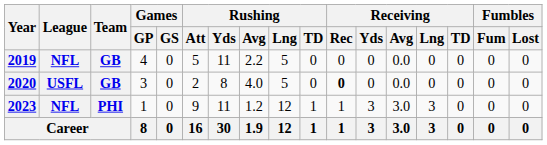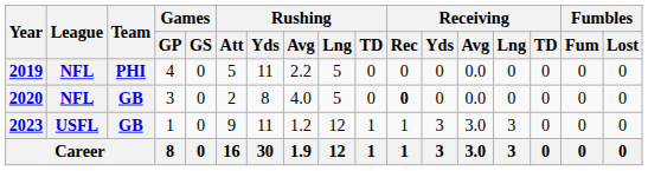2019 | Team: GB -> PHI
2020 | League: USFL -> NFL
2023 | League: NFL -> USFL
2023 | Team: PHI -> GB
